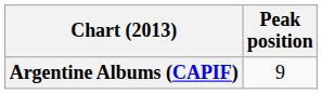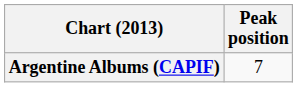Argentine Albums (CAPIF) | Peak position: 9 -> 7
